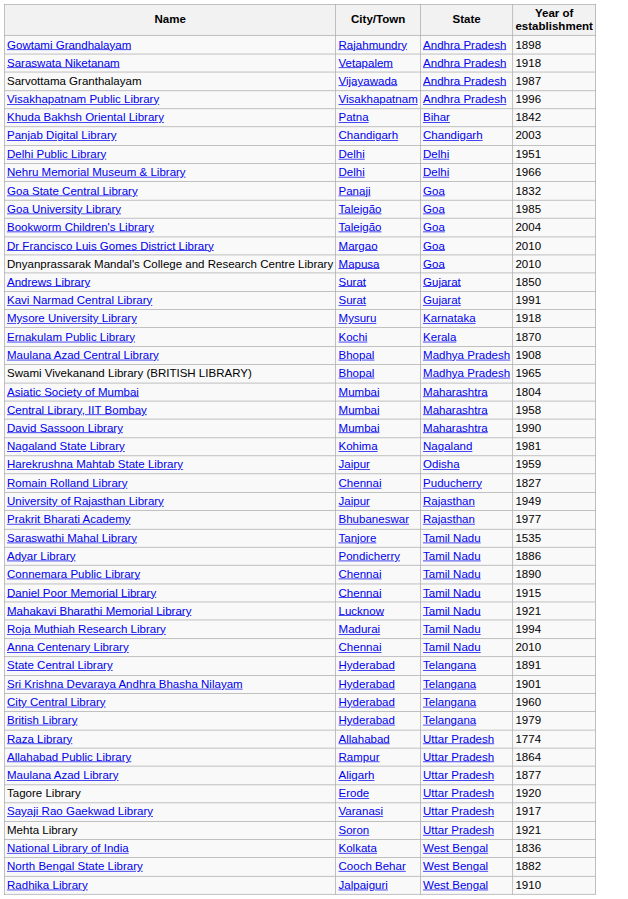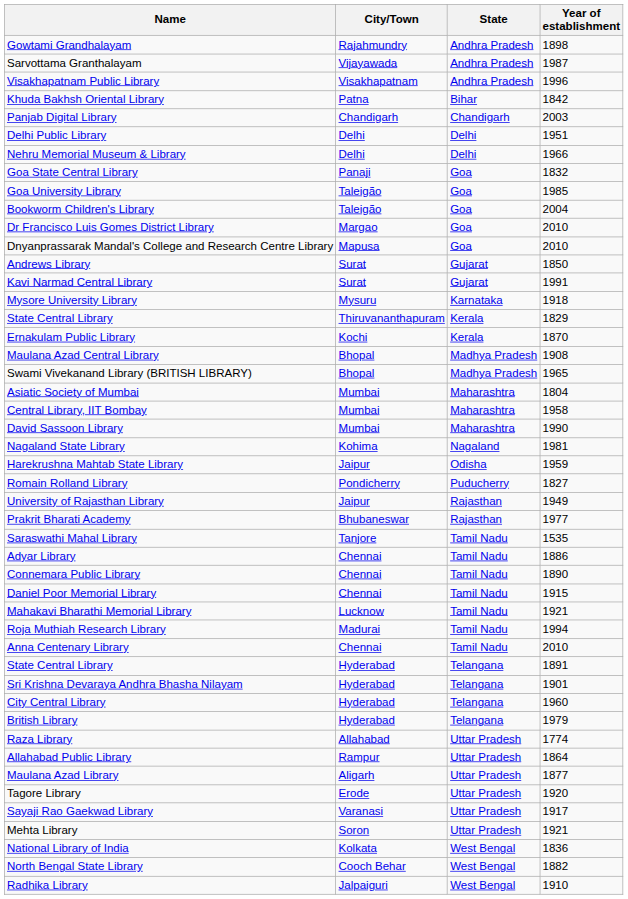- row: Saraswata Niketanam | Vetapalem | Andhra Pradesh | 1918
+ row: State Central Library | Thiruvananthapuram | Kerala | 1829
Romain Rolland Library | City/Town: Chennai -> Pondicherry
Adyar Library | City/Town: Pondicherry -> Chennai
